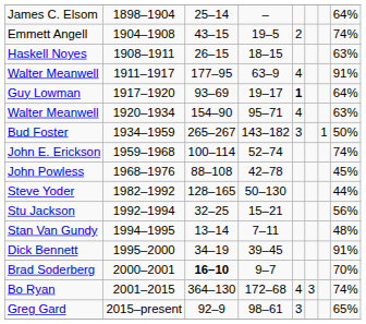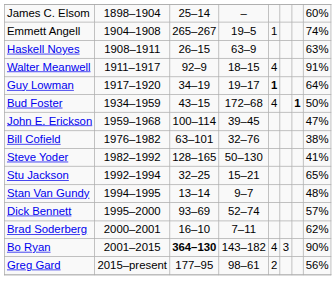James C. Elsom | column 8: 64% -> 60%
Emmett Angell | column 3: 43–15 -> 265–267
Emmett Angell | column 5: 2 -> 1
Haskell Noyes | column 4: 18–15 -> 63–9
Walter Meanwell / 1911–1917 | column 3: 177–95 -> 92–9
Walter Meanwell / 1911–1917 | column 4: 63–9 -> 18–15
Guy Lowman | column 3: 93–69 -> 34–19
- row: Walter Meanwell | 1920–1934 | 154–90 | 95–71 | 4 | 63%
Bud Foster | column 3: 265–267 -> 43–15
Bud Foster | column 4: 143–182 -> 172–68
Bud Foster | column 5: 3 -> 4
Bud Foster | column 7: normal -> bold
John E. Erickson | column 4: 52–74 -> 39–45
John E. Erickson | column 8: 74% -> 47%
- row: John Powless | 1968–1976 | 88–108 | 42–78 | 45%
+ row: Bill Cofield | 1976–1982 | 63–101 | 32–76 | 38%
Steve Yoder | column 8: 44% -> 41%
Stu Jackson | column 8: 56% -> 65%
Stan Van Gundy | column 4: 7–11 -> 9–7
Dick Bennett | column 3: 34–19 -> 93–69
Dick Bennett | column 4: 39–45 -> 52–74
Dick Bennett | column 8: 91% -> 57%
Brad Soderberg | column 3: bold -> normal
Brad Soderberg | column 4: 9–7 -> 7–11
Brad Soderberg | column 8: 70% -> 62%
Bo Ryan | column 3: normal -> bold
Bo Ryan | column 4: 172–68 -> 143–182
Bo Ryan | column 8: 74% -> 90%
Greg Gard | column 3: 92–9 -> 177–95
Greg Gard | column 5: 3 -> 2
Greg Gard | column 8: 65% -> 56%
